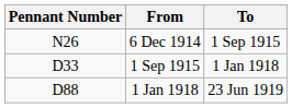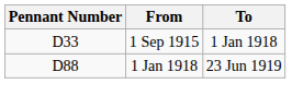- row: N26 | 6 Dec 1914 | 1 Sep 1915
